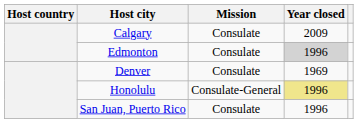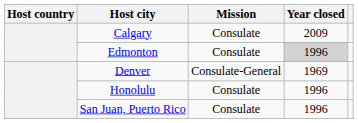Denver | Mission: Consulate -> Consulate-General
Honolulu | Mission: Consulate-General -> Consulate
Honolulu | Year closed: khaki background -> no background
